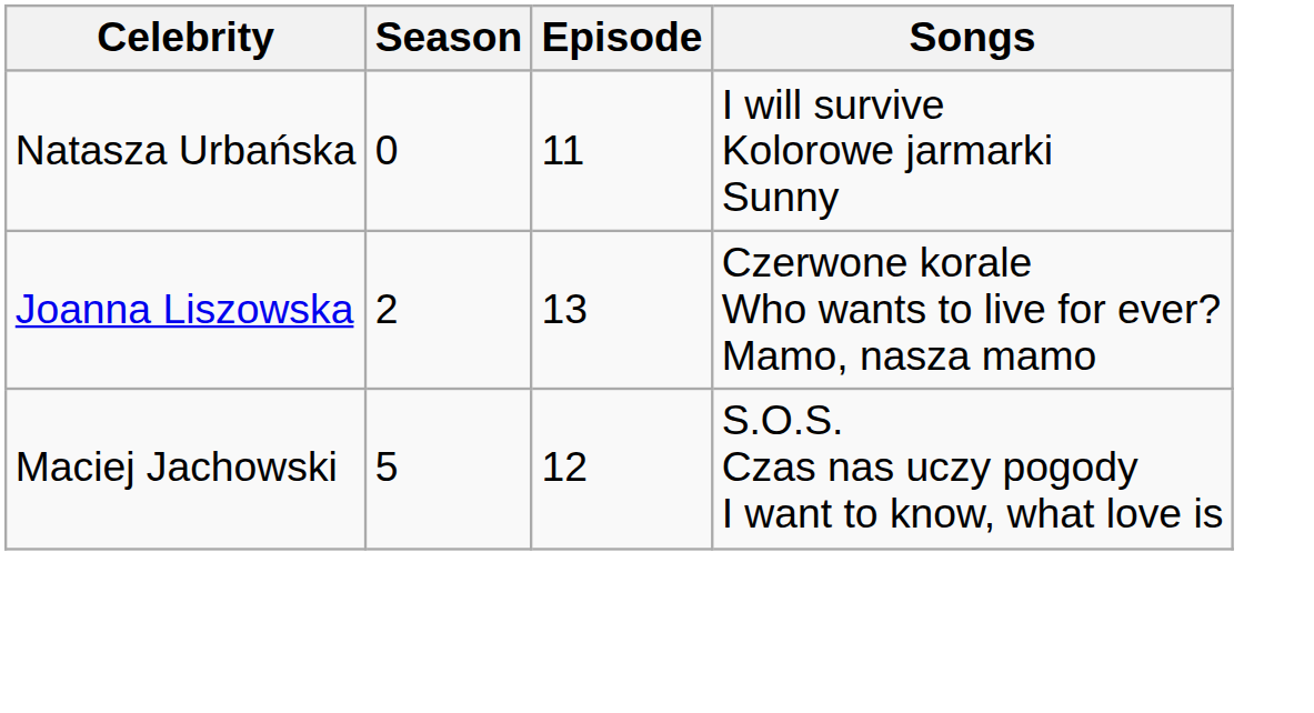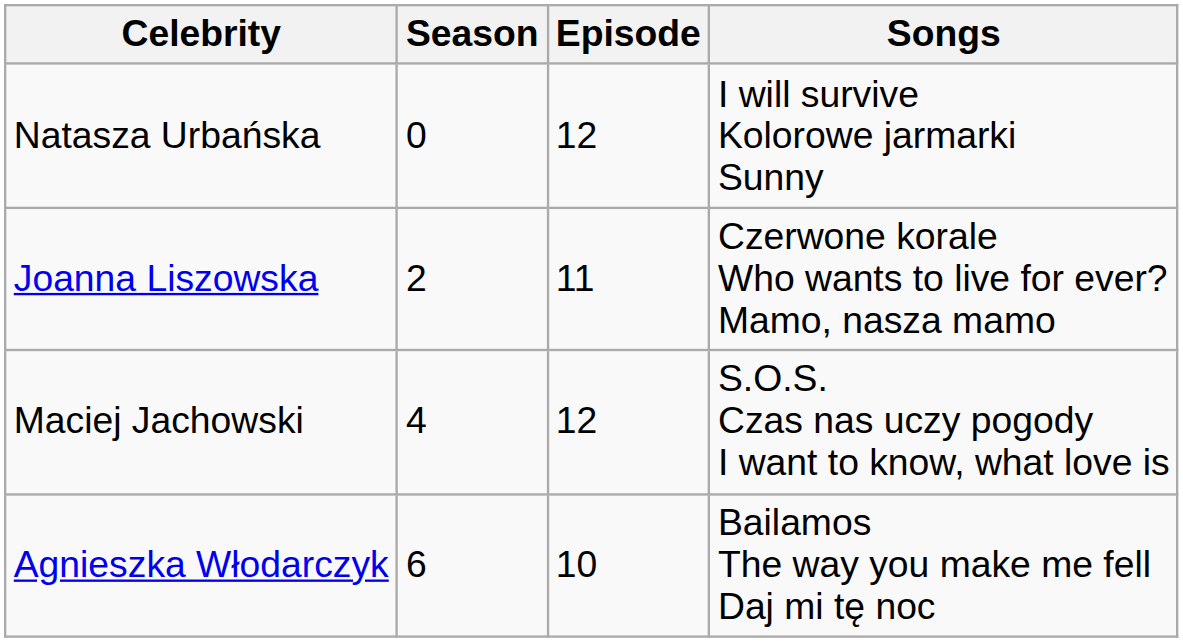Natasza Urbańska | Episode: 11 -> 12
Joanna Liszowska | Episode: 13 -> 11
Maciej Jachowski | Season: 5 -> 4
+ row: Agnieszka Włodarczyk | 6 | 10 | Bailamos The way you make me fell Daj mi tę noc
